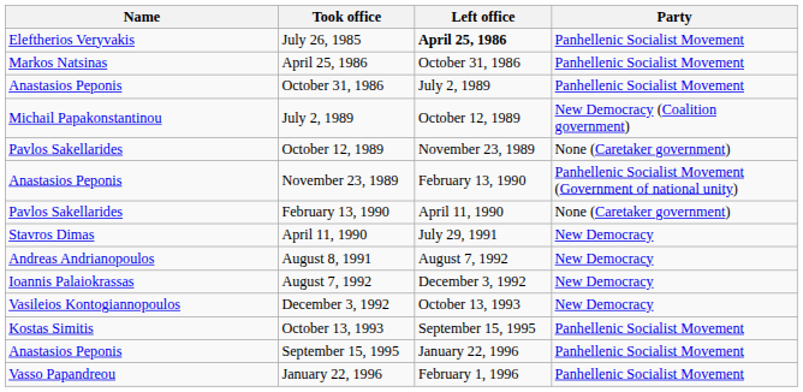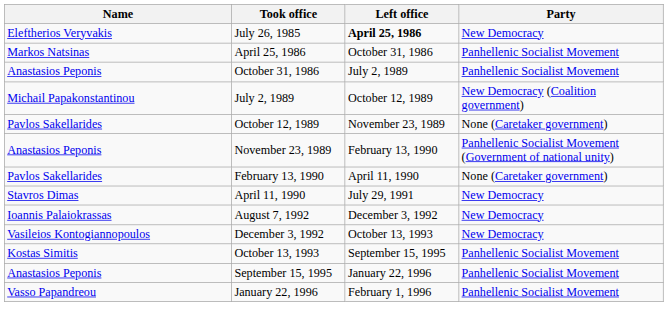July 26, 1985 | Party: Panhellenic Socialist Movement -> New Democracy
- row: Andreas Andrianopoulos | August 8, 1991 | August 7, 1992 | New Democracy
